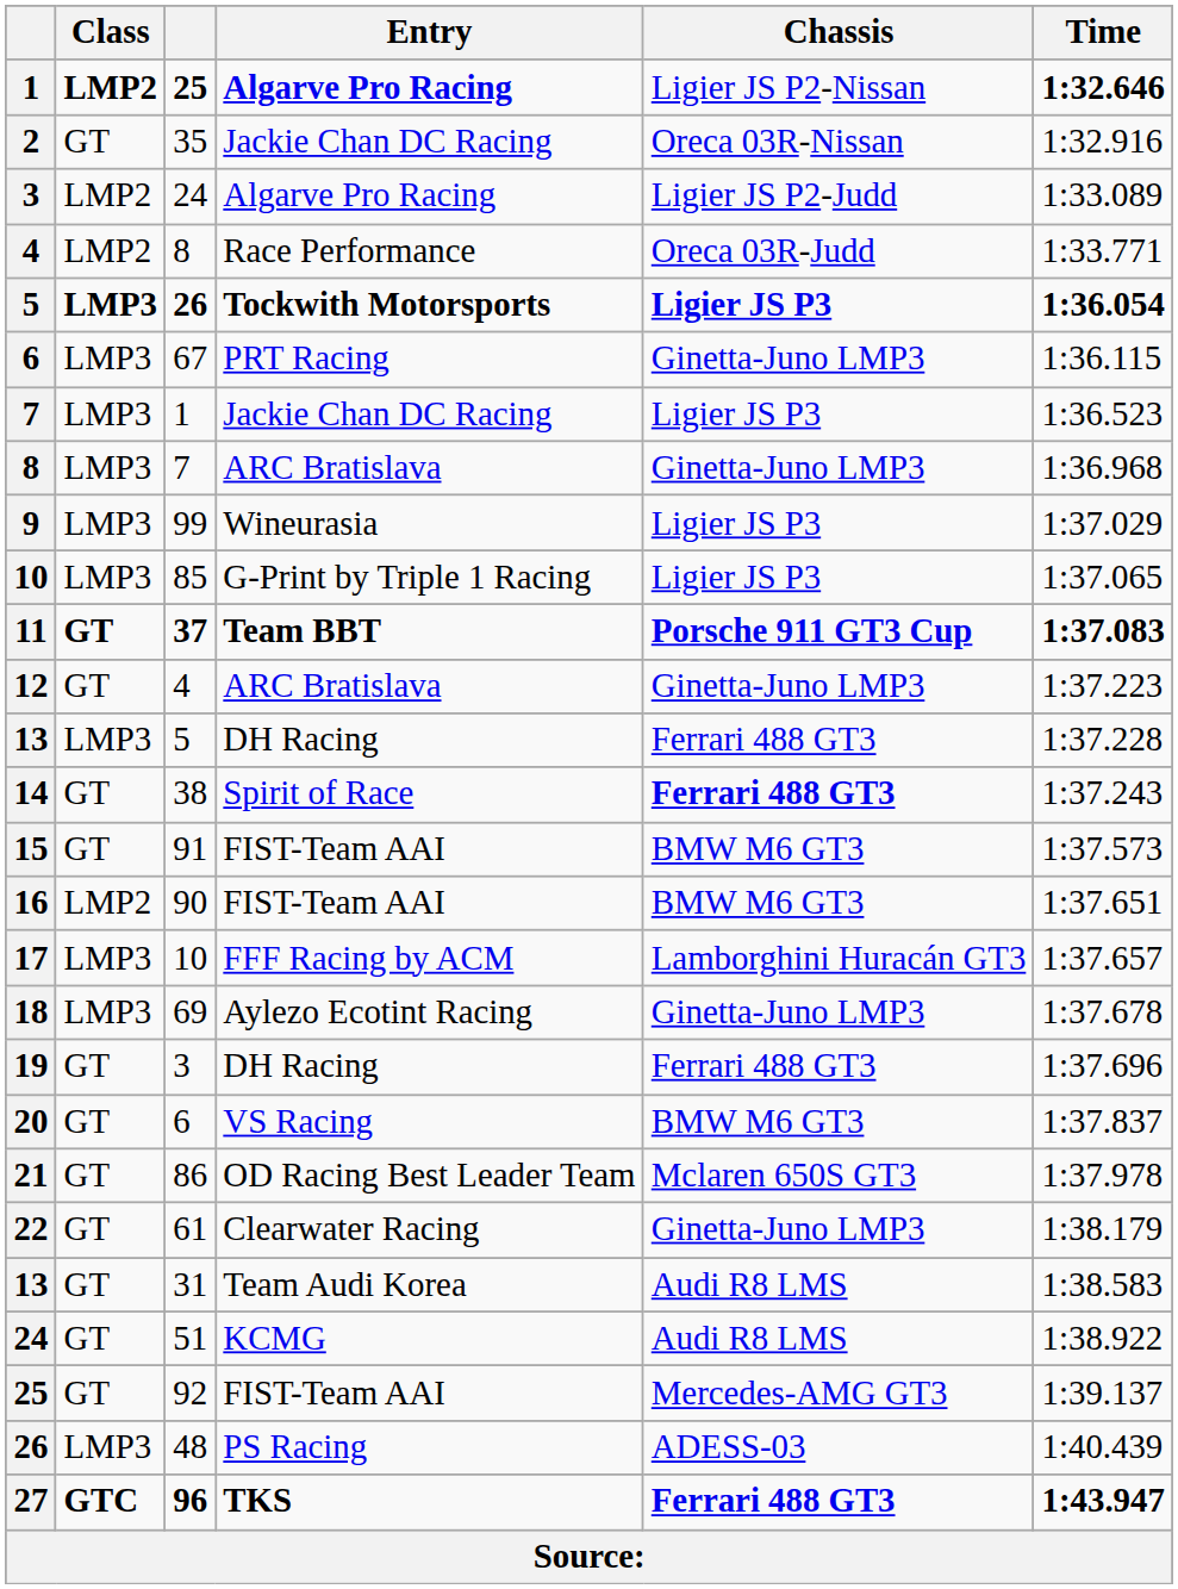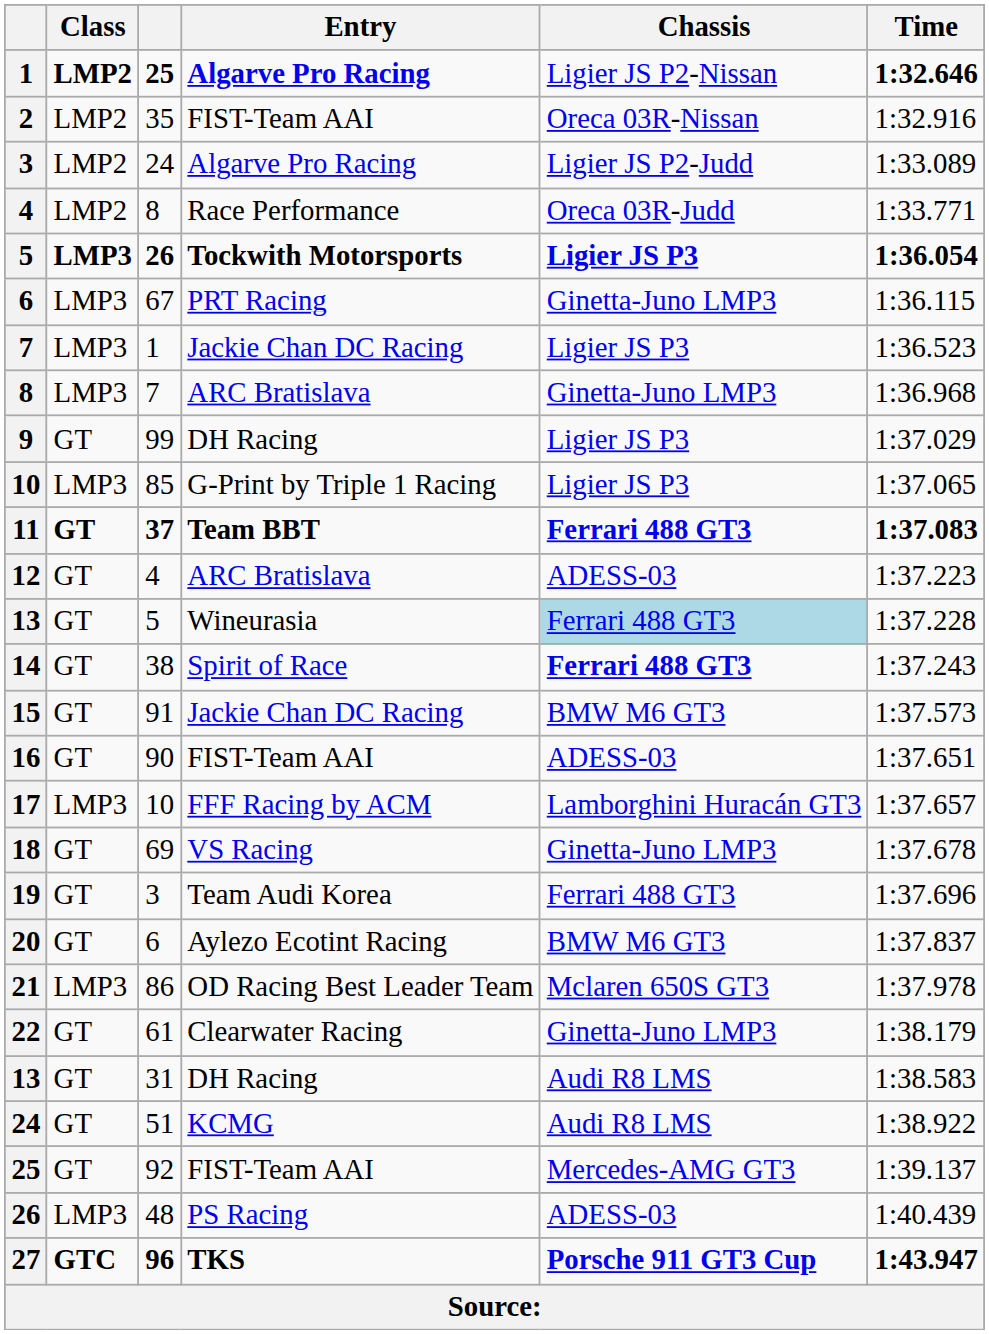2 | Class: GT -> LMP2
2 | Entry: Jackie Chan DC Racing -> FIST-Team AAI
9 | Class: LMP3 -> GT
9 | Entry: Wineurasia -> DH Racing
11 | Chassis: Porsche 911 GT3 Cup -> Ferrari 488 GT3
12 | Chassis: Ginetta-Juno LMP3 -> ADESS-03
13 / 5 | Class: LMP3 -> GT
13 / 5 | Entry: DH Racing -> Wineurasia
13 / 5 | Chassis: no background -> lightblue background
15 | Entry: FIST-Team AAI -> Jackie Chan DC Racing
16 | Class: LMP2 -> GT
16 | Chassis: BMW M6 GT3 -> ADESS-03
18 | Class: LMP3 -> GT
18 | Entry: Aylezo Ecotint Racing -> VS Racing
19 | Entry: DH Racing -> Team Audi Korea
20 | Entry: VS Racing -> Aylezo Ecotint Racing
21 | Class: GT -> LMP3
13 / 31 | Entry: Team Audi Korea -> DH Racing
27 | Chassis: Ferrari 488 GT3 -> Porsche 911 GT3 Cup
